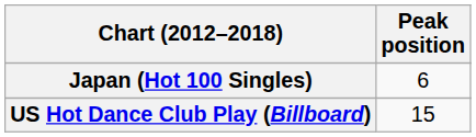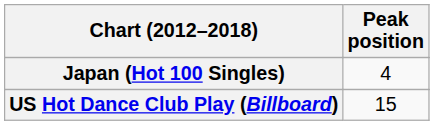Japan (Hot 100 Singles) | Peak position: 6 -> 4
